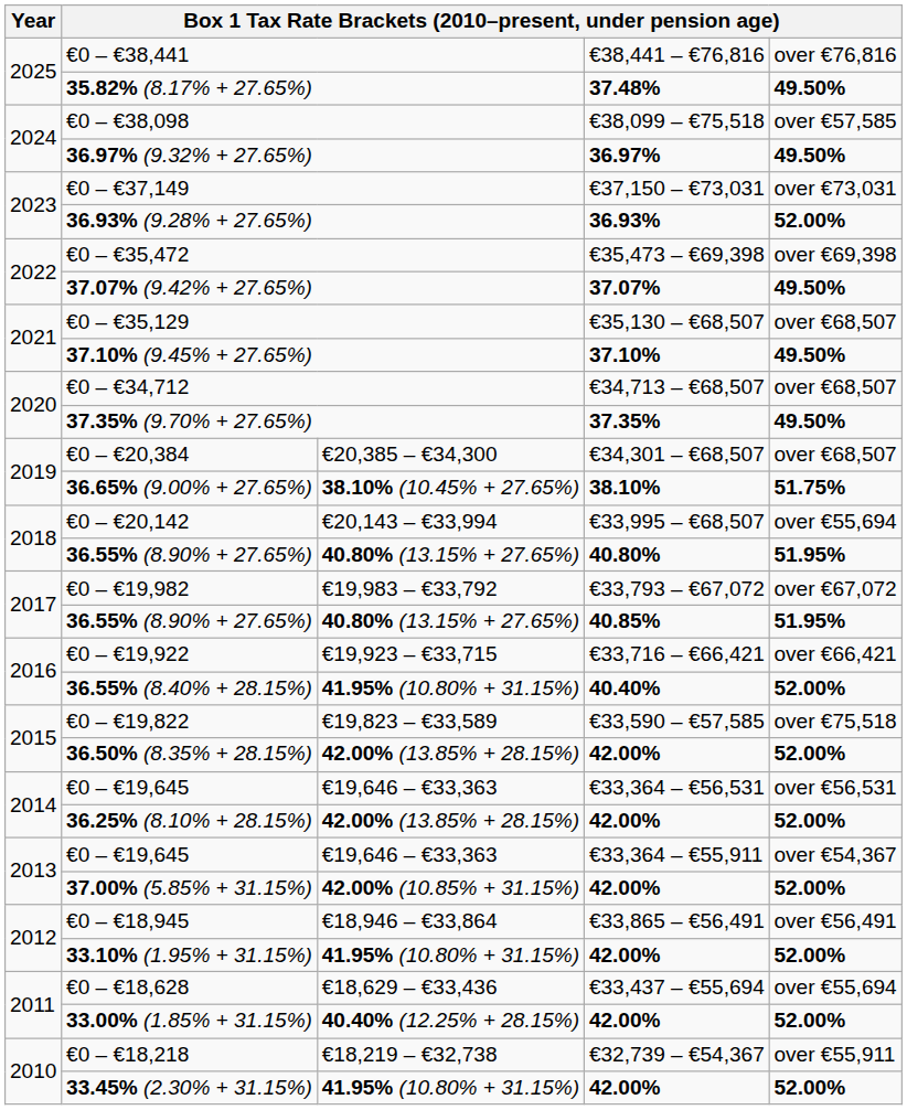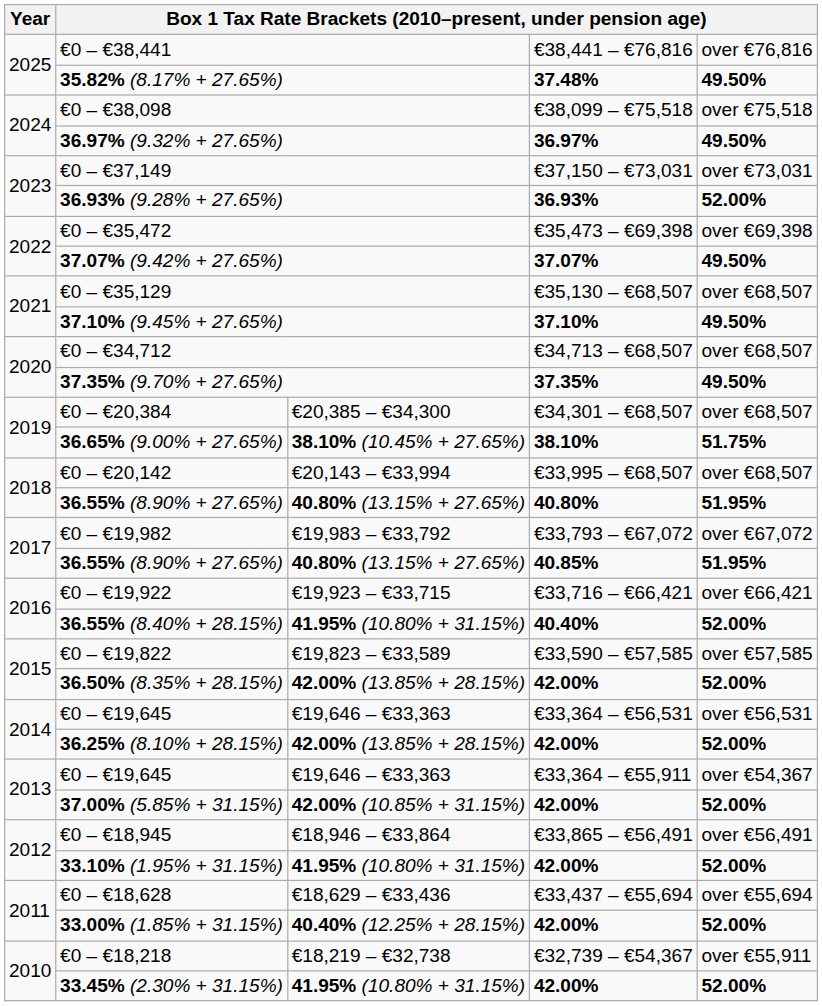€0 – €38,098 | column 5: over €57,585 -> over €75,518
€0 – €20,142 | column 5: over €55,694 -> over €68,507
€0 – €19,822 | column 5: over €75,518 -> over €57,585
